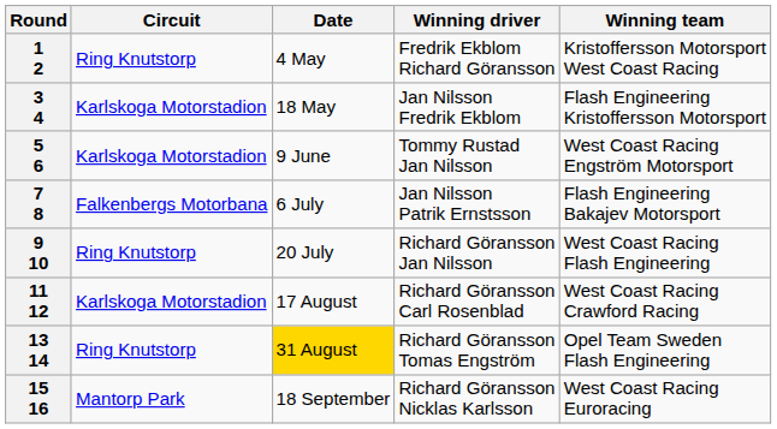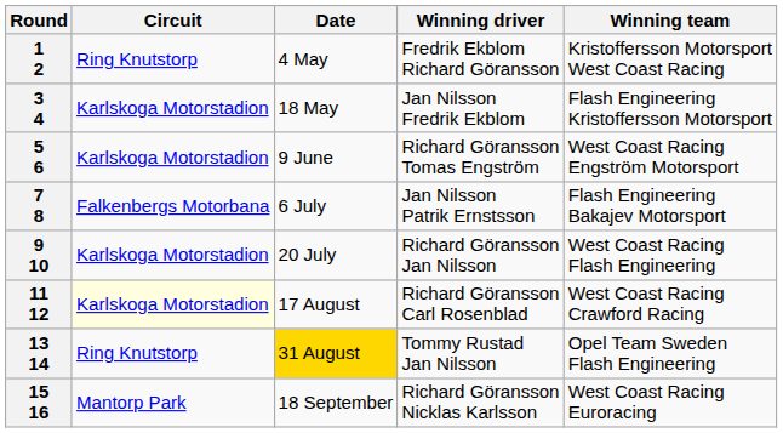5 6 | Winning driver: Tommy Rustad Jan Nilsson -> Richard Göransson Tomas Engström
9 10 | Circuit: Ring Knutstorp -> Karlskoga Motorstadion
11 12 | Circuit: no background -> lightyellow background
13 14 | Winning driver: Richard Göransson Tomas Engström -> Tommy Rustad Jan Nilsson
